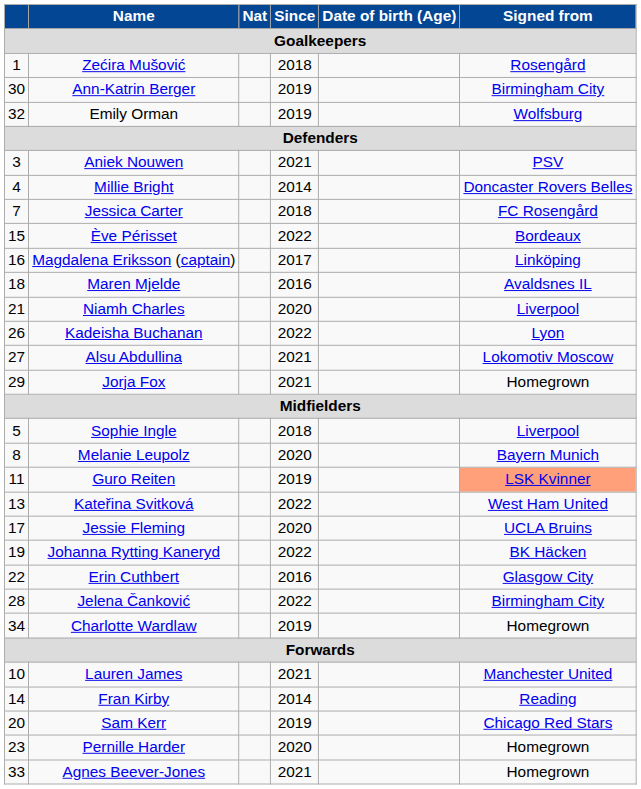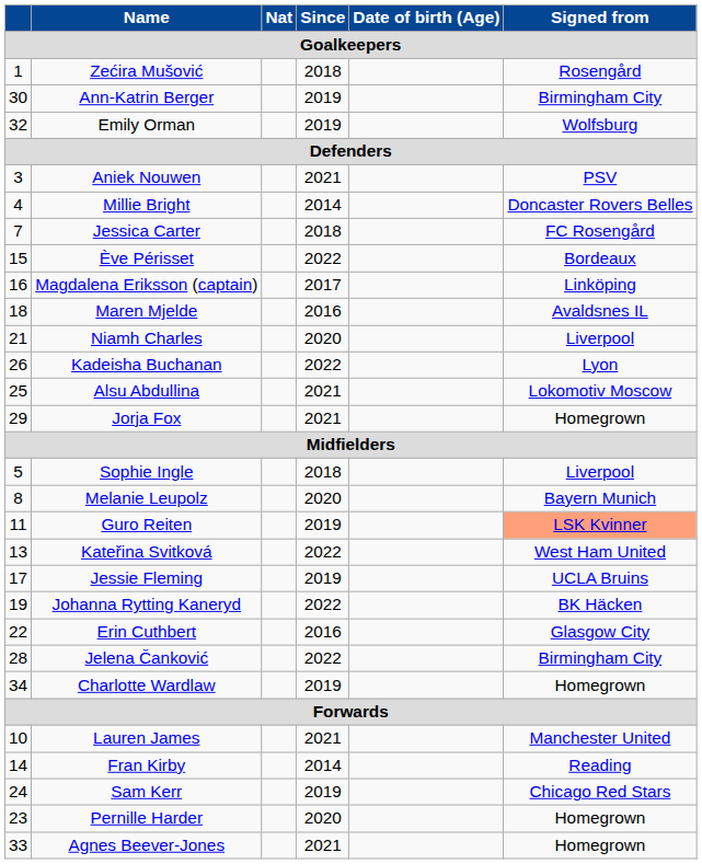Alsu Abdullina | column 1: 27 -> 25
Jessie Fleming | Since: 2020 -> 2019
Sam Kerr | column 1: 20 -> 24
